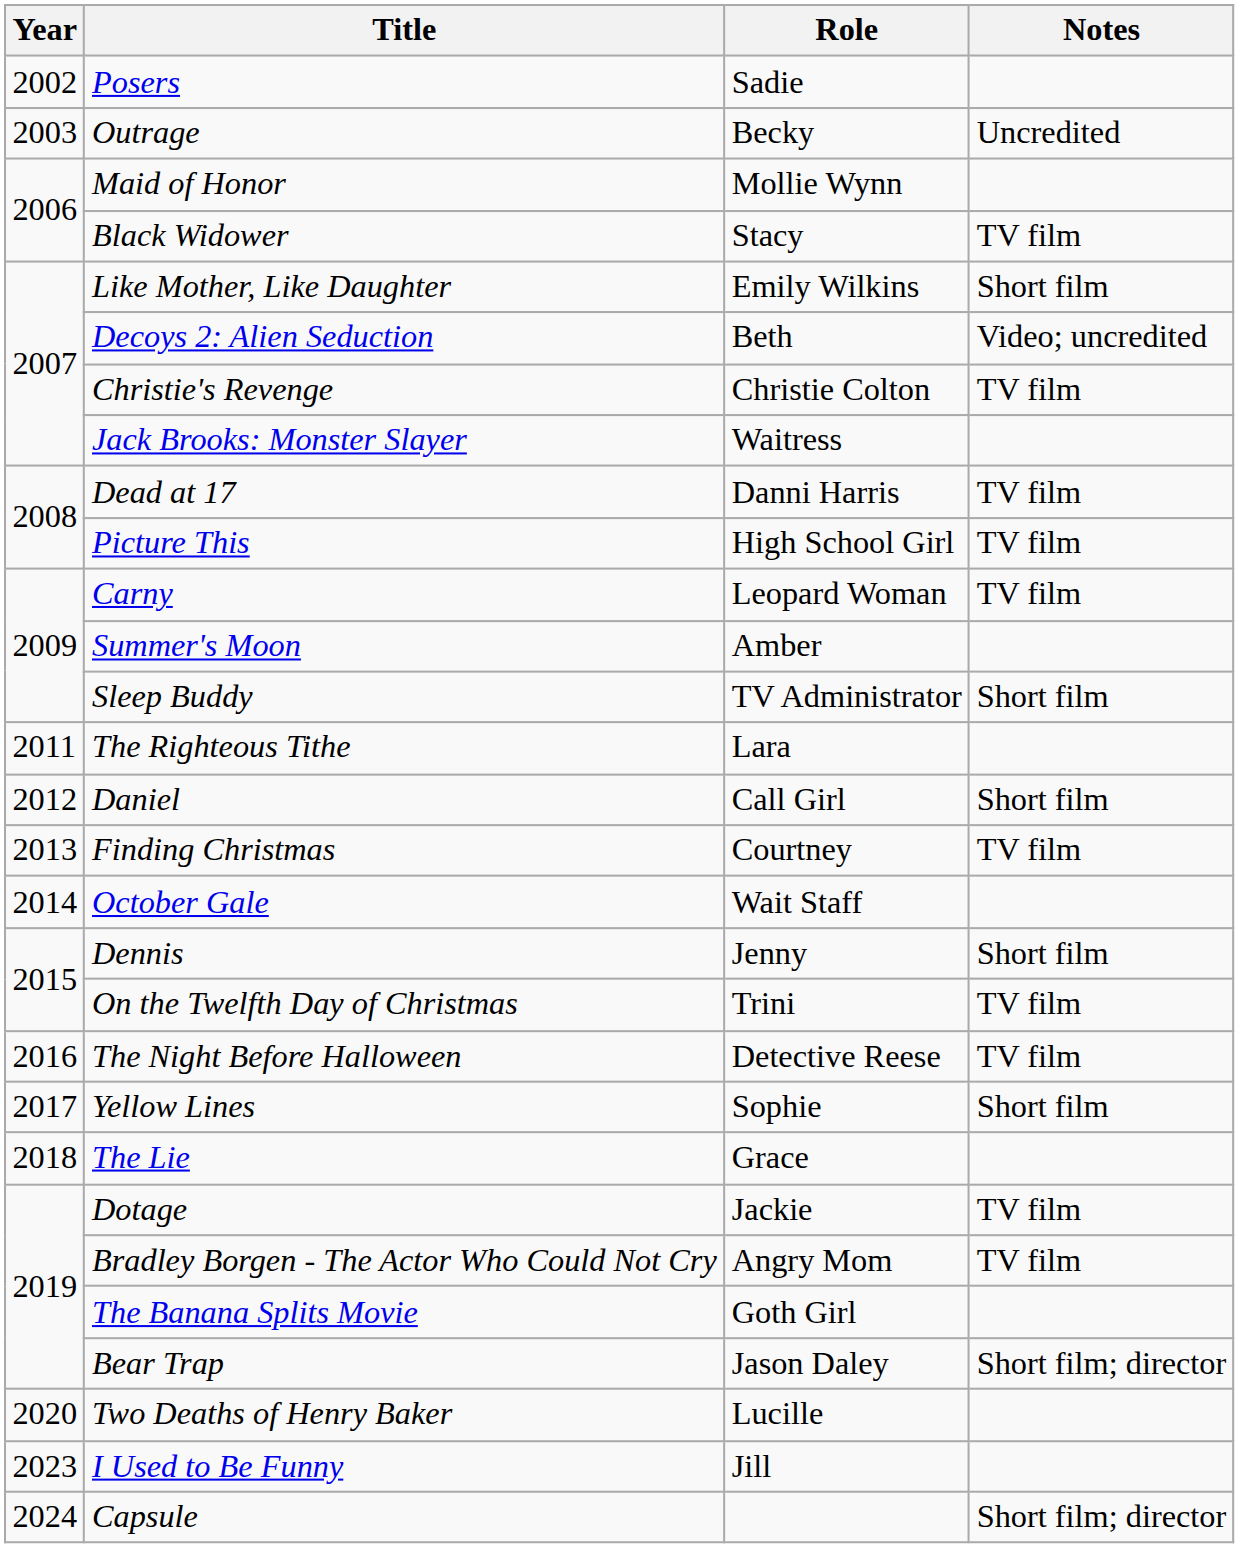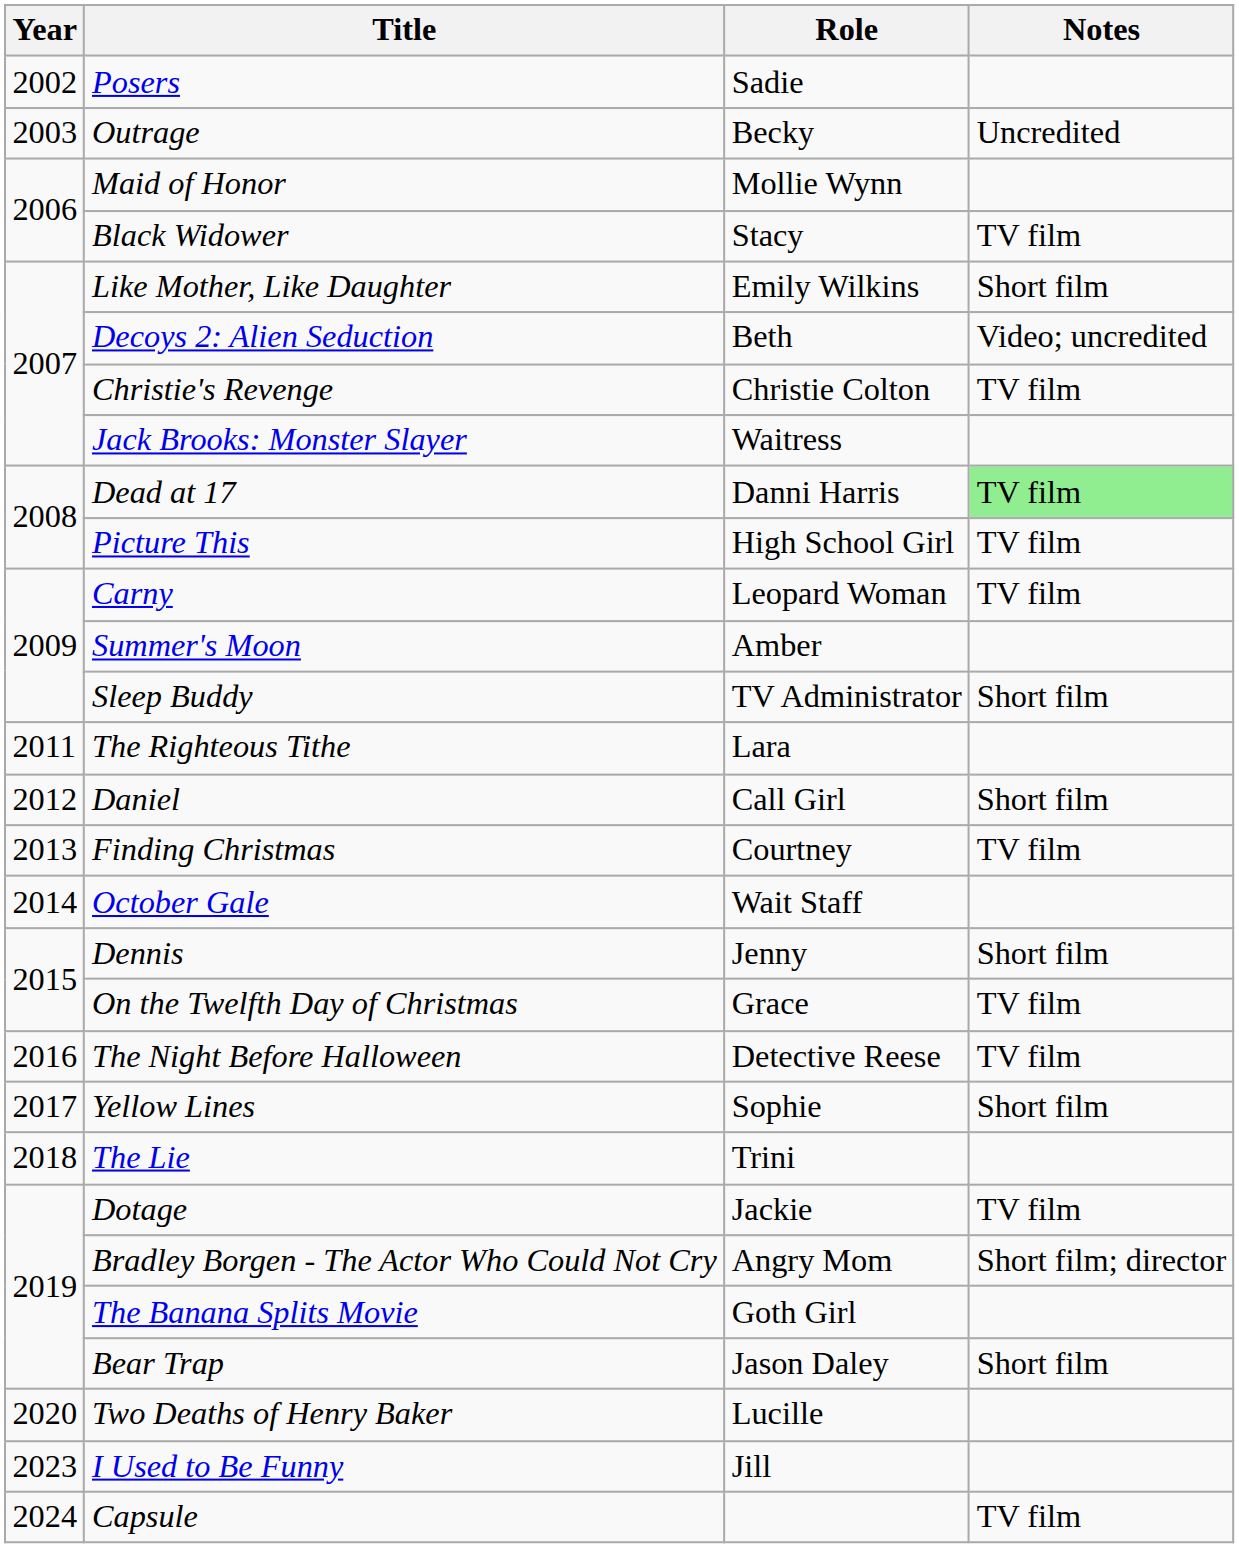Dead at 17 | Notes: no background -> lightgreen background
On the Twelfth Day of Christmas | Role: Trini -> Grace
The Lie | Role: Grace -> Trini
Bradley Borgen - The Actor Who Could Not Cry | Notes: TV film -> Short film; director
Bear Trap | Notes: Short film; director -> Short film
Capsule | Notes: Short film; director -> TV film
